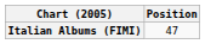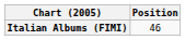Italian Albums (FIMI) | Position: 47 -> 46
